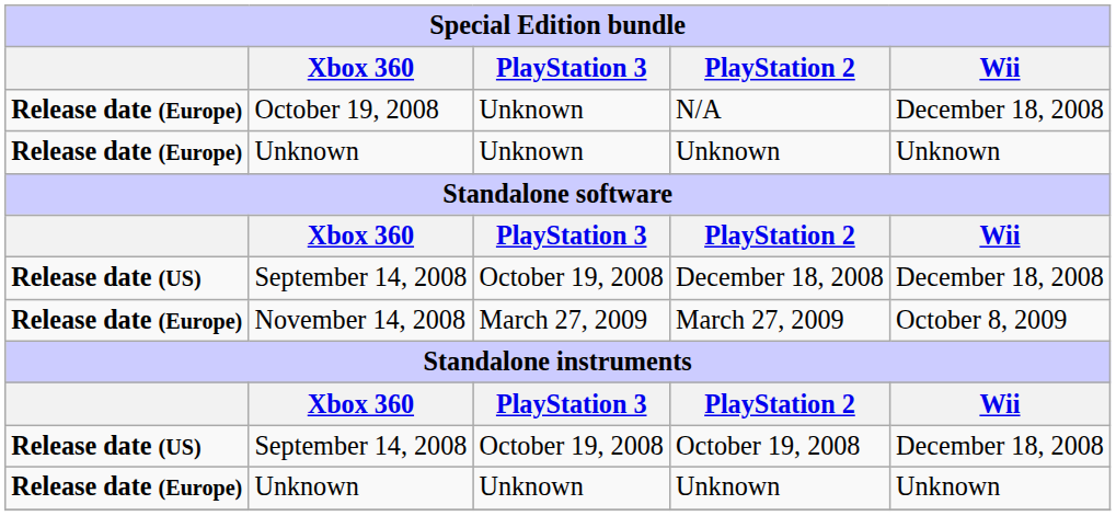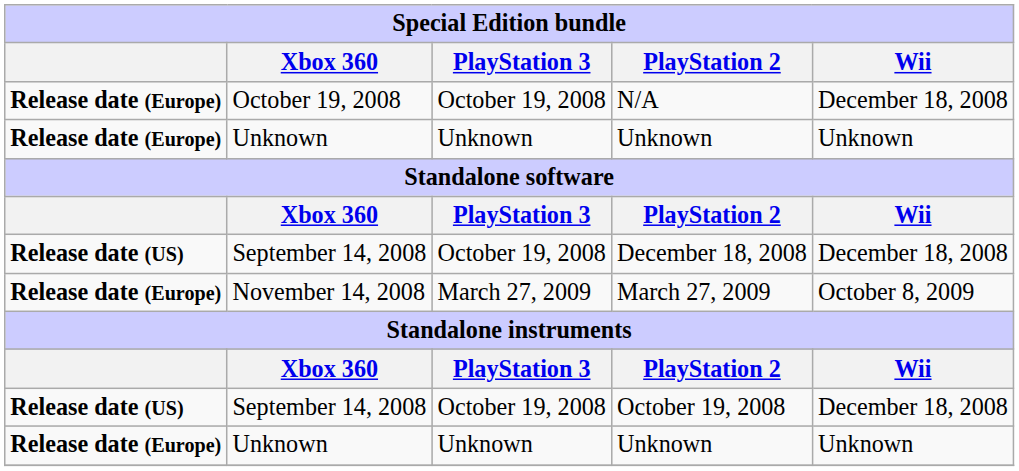N/A | PlayStation 3: Unknown -> October 19, 2008
